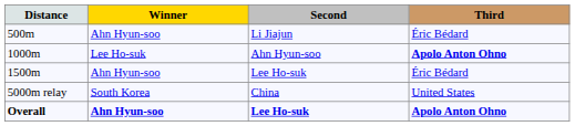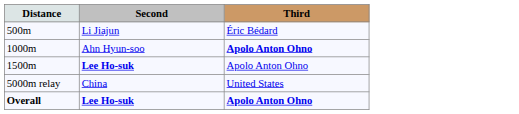- column: Winner | Ahn Hyun-soo | Lee Ho-suk | Ahn Hyun-soo | South Korea | Ahn Hyun-soo
1500m | Second: normal -> bold
1500m | Third: Éric Bédard -> Apolo Anton Ohno
